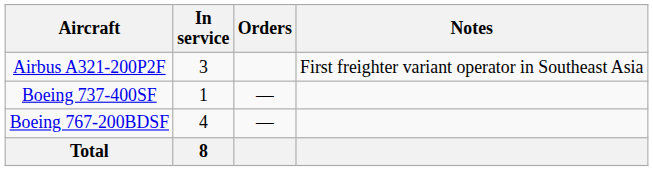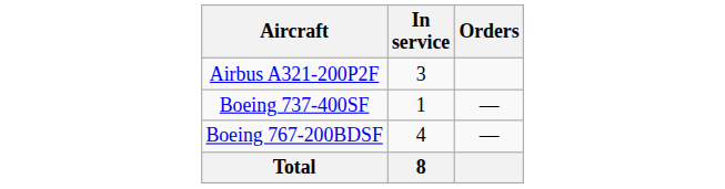- column: Notes | First freighter variant operator in Southeast Asia
